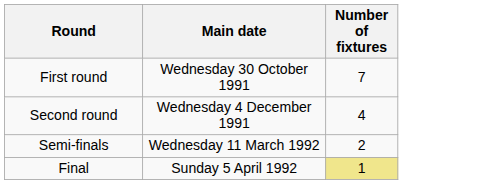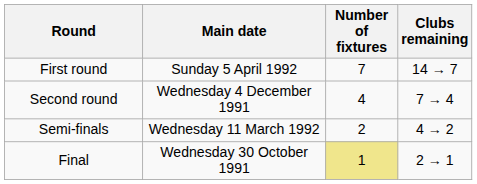+ column: Clubs remaining | 14 → 7 | 7 → 4 | 4 → 2 | 2 → 1
First round | Main date: Wednesday 30 October 1991 -> Sunday 5 April 1992
Final | Main date: Sunday 5 April 1992 -> Wednesday 30 October 1991
